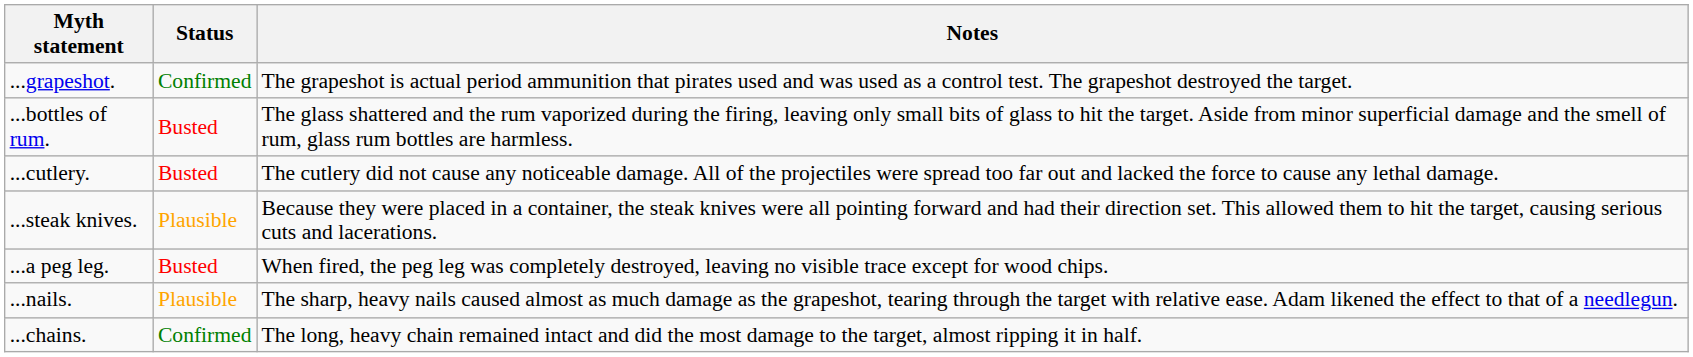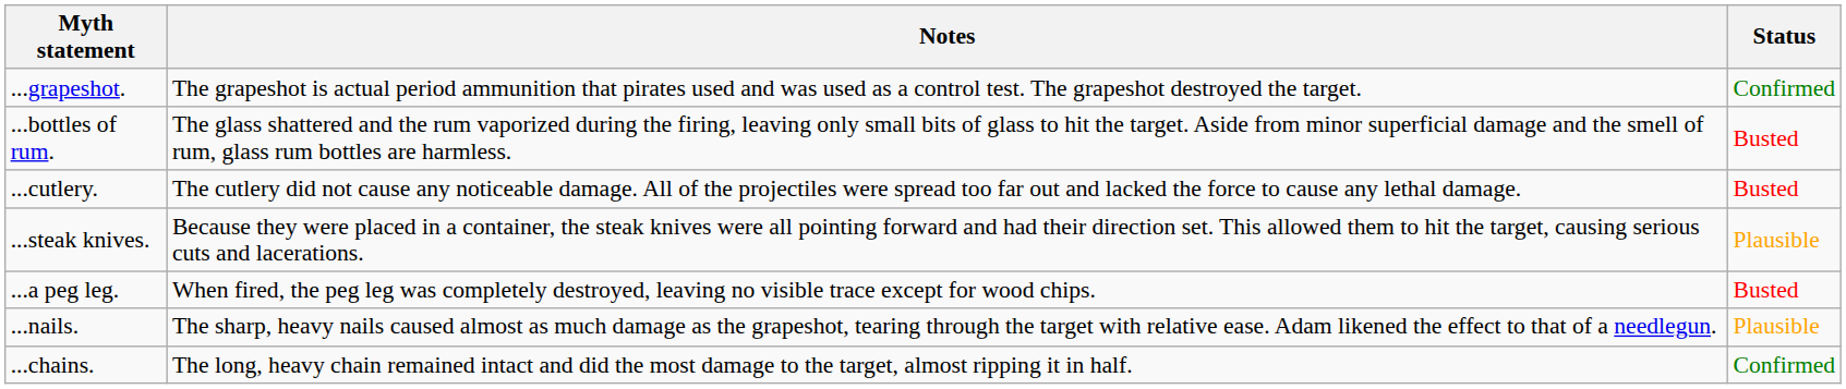columns swapped: Status <-> Notes
